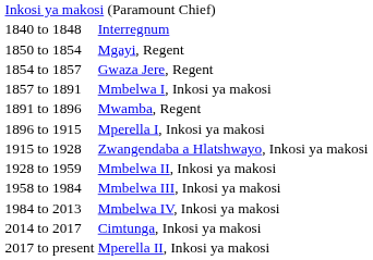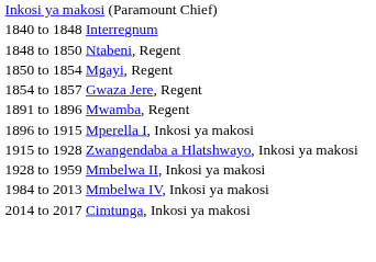+ row: 1848 to 1850 | Ntabeni, Regent
- row: 1857 to 1891 | Mmbelwa I, Inkosi ya makosi
- row: 1958 to 1984 | Mmbelwa III, Inkosi ya makosi
- row: 2017 to present | Mperella II, Inkosi ya makosi
